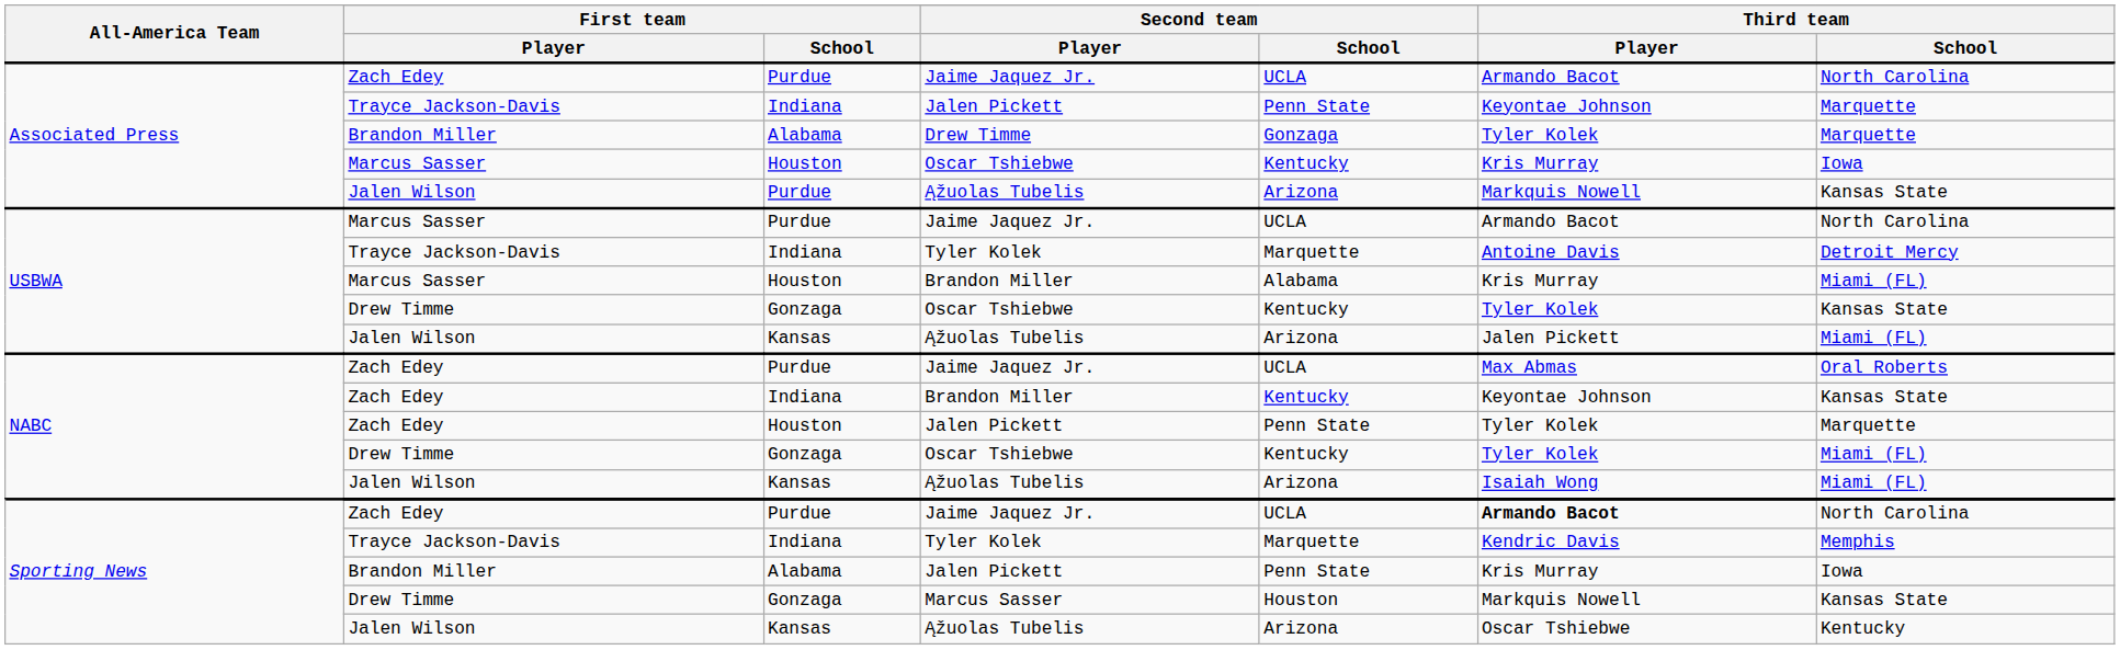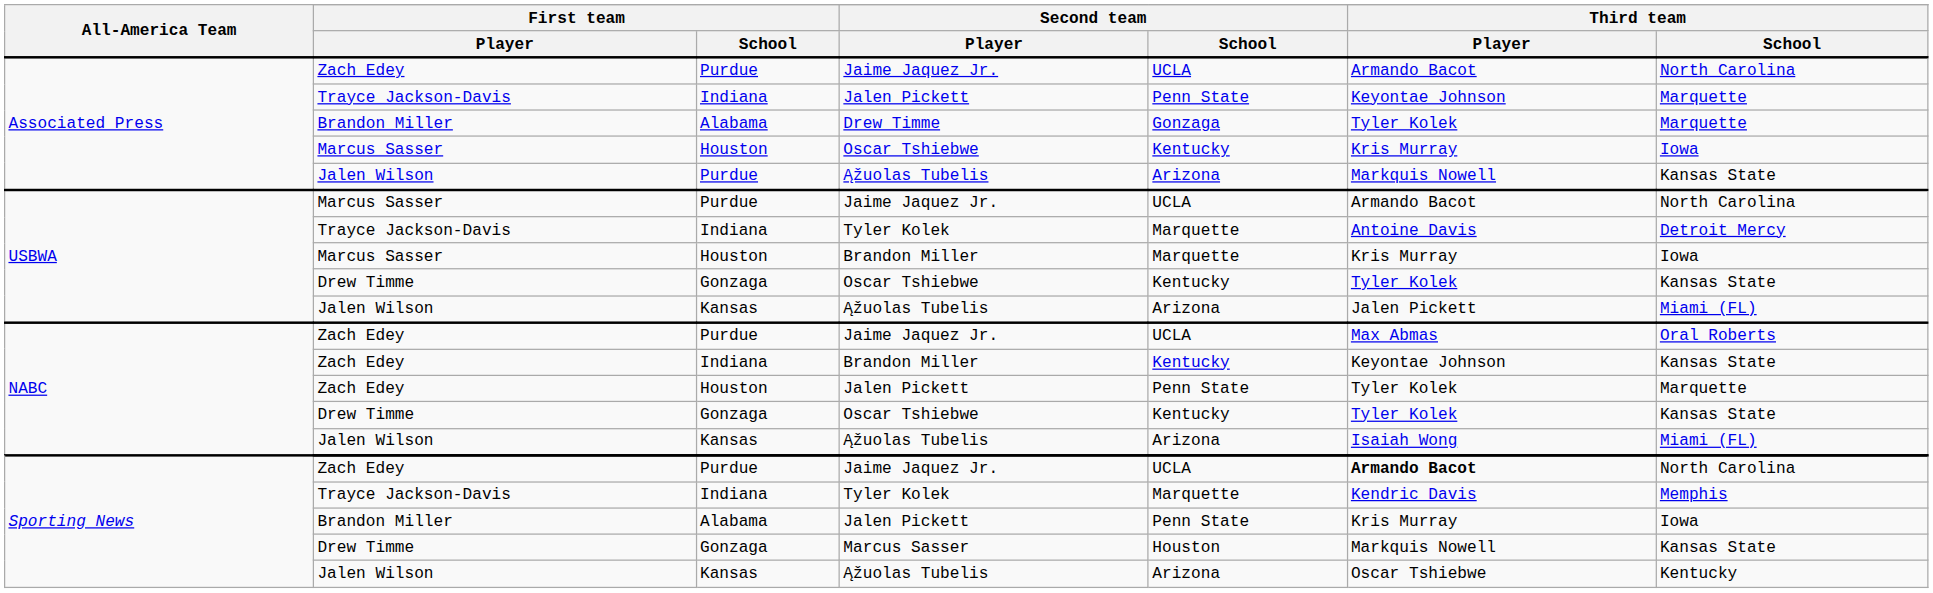USBWA / Brandon Miller | Second team / School: Alabama -> Marquette
USBWA / Brandon Miller | Third team / School: Miami (FL) -> Iowa
NABC / Oscar Tshiebwe | Third team / School: Miami (FL) -> Kansas State
